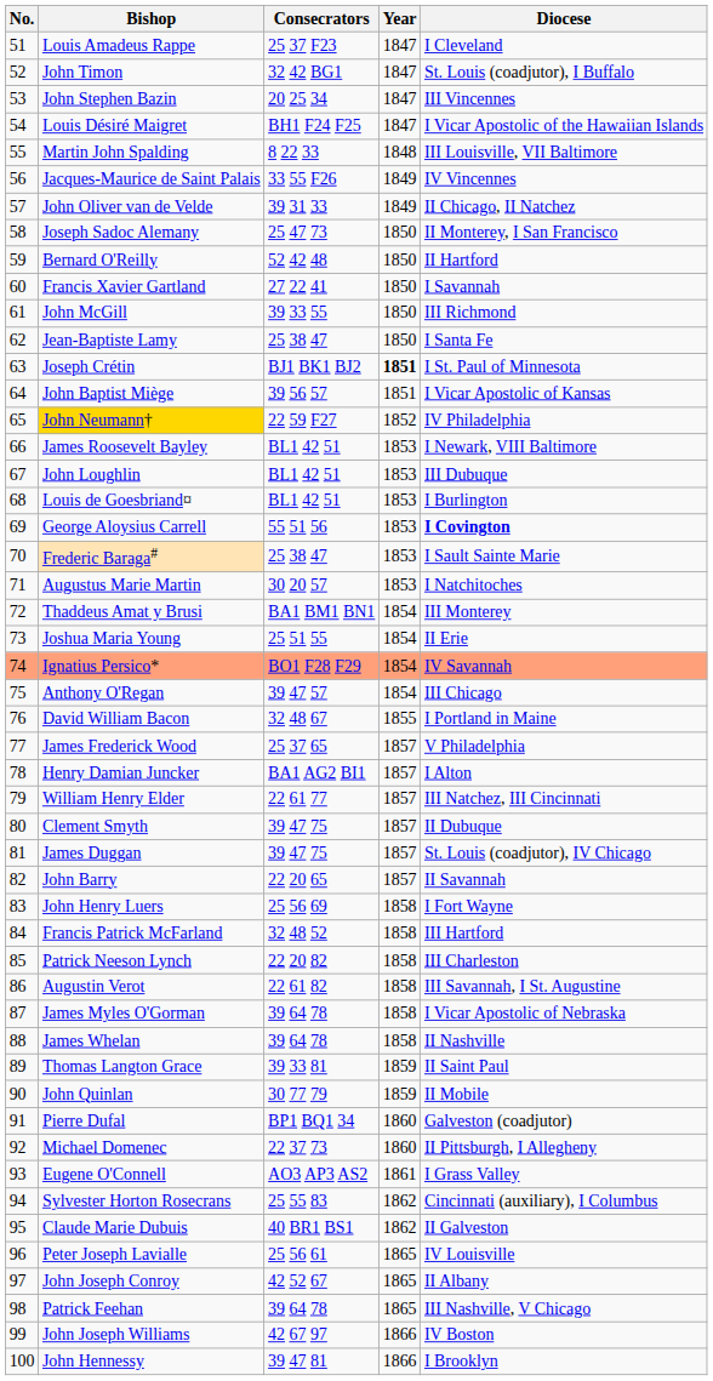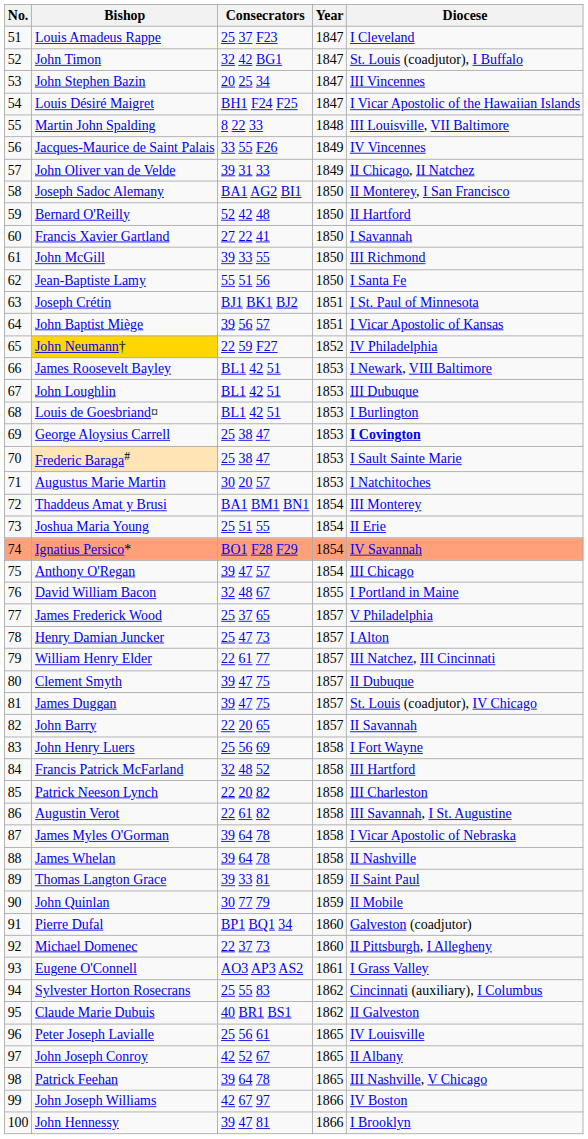Joseph Sadoc Alemany | Consecrators: 25 47 73 -> BA1 AG2 BI1
Jean-Baptiste Lamy | Consecrators: 25 38 47 -> 55 51 56
Joseph Crétin | Year: bold -> normal
George Aloysius Carrell | Consecrators: 55 51 56 -> 25 38 47
Henry Damian Juncker | Consecrators: BA1 AG2 BI1 -> 25 47 73
